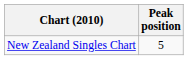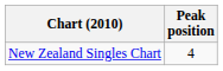New Zealand Singles Chart | Peak position: 5 -> 4
